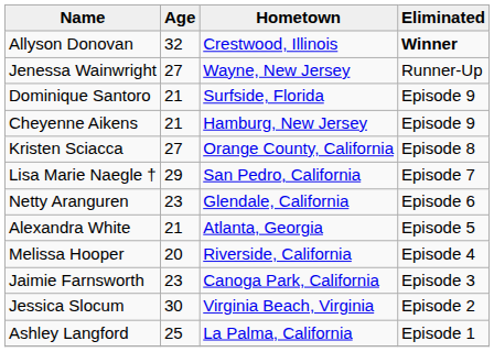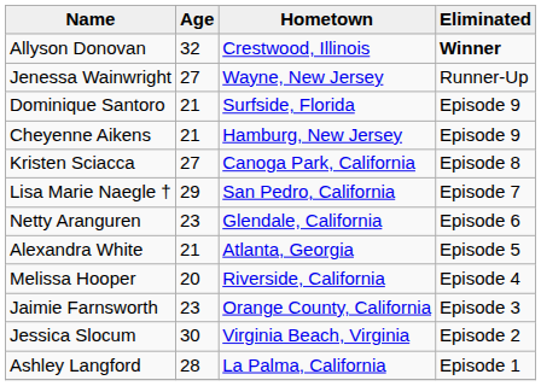Kristen Sciacca | Hometown: Orange County, California -> Canoga Park, California
Jaimie Farnsworth | Hometown: Canoga Park, California -> Orange County, California
Ashley Langford | Age: 25 -> 28
